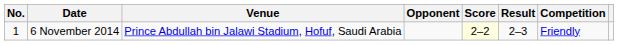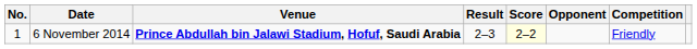columns swapped: Opponent <-> Result
6 November 2014 | Venue: normal -> bold
